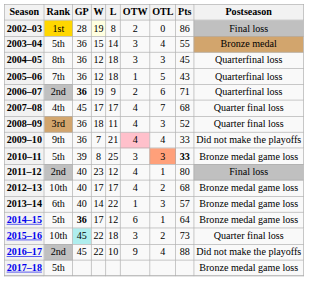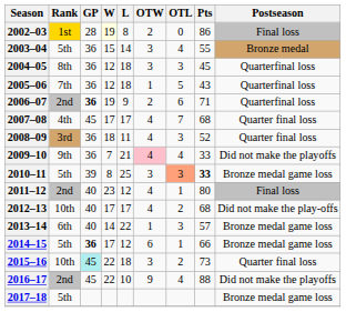2012–13 | Postseason: Bronze medal game loss -> Did not make the play-offs
2014–15 | Pts: 64 -> 66
